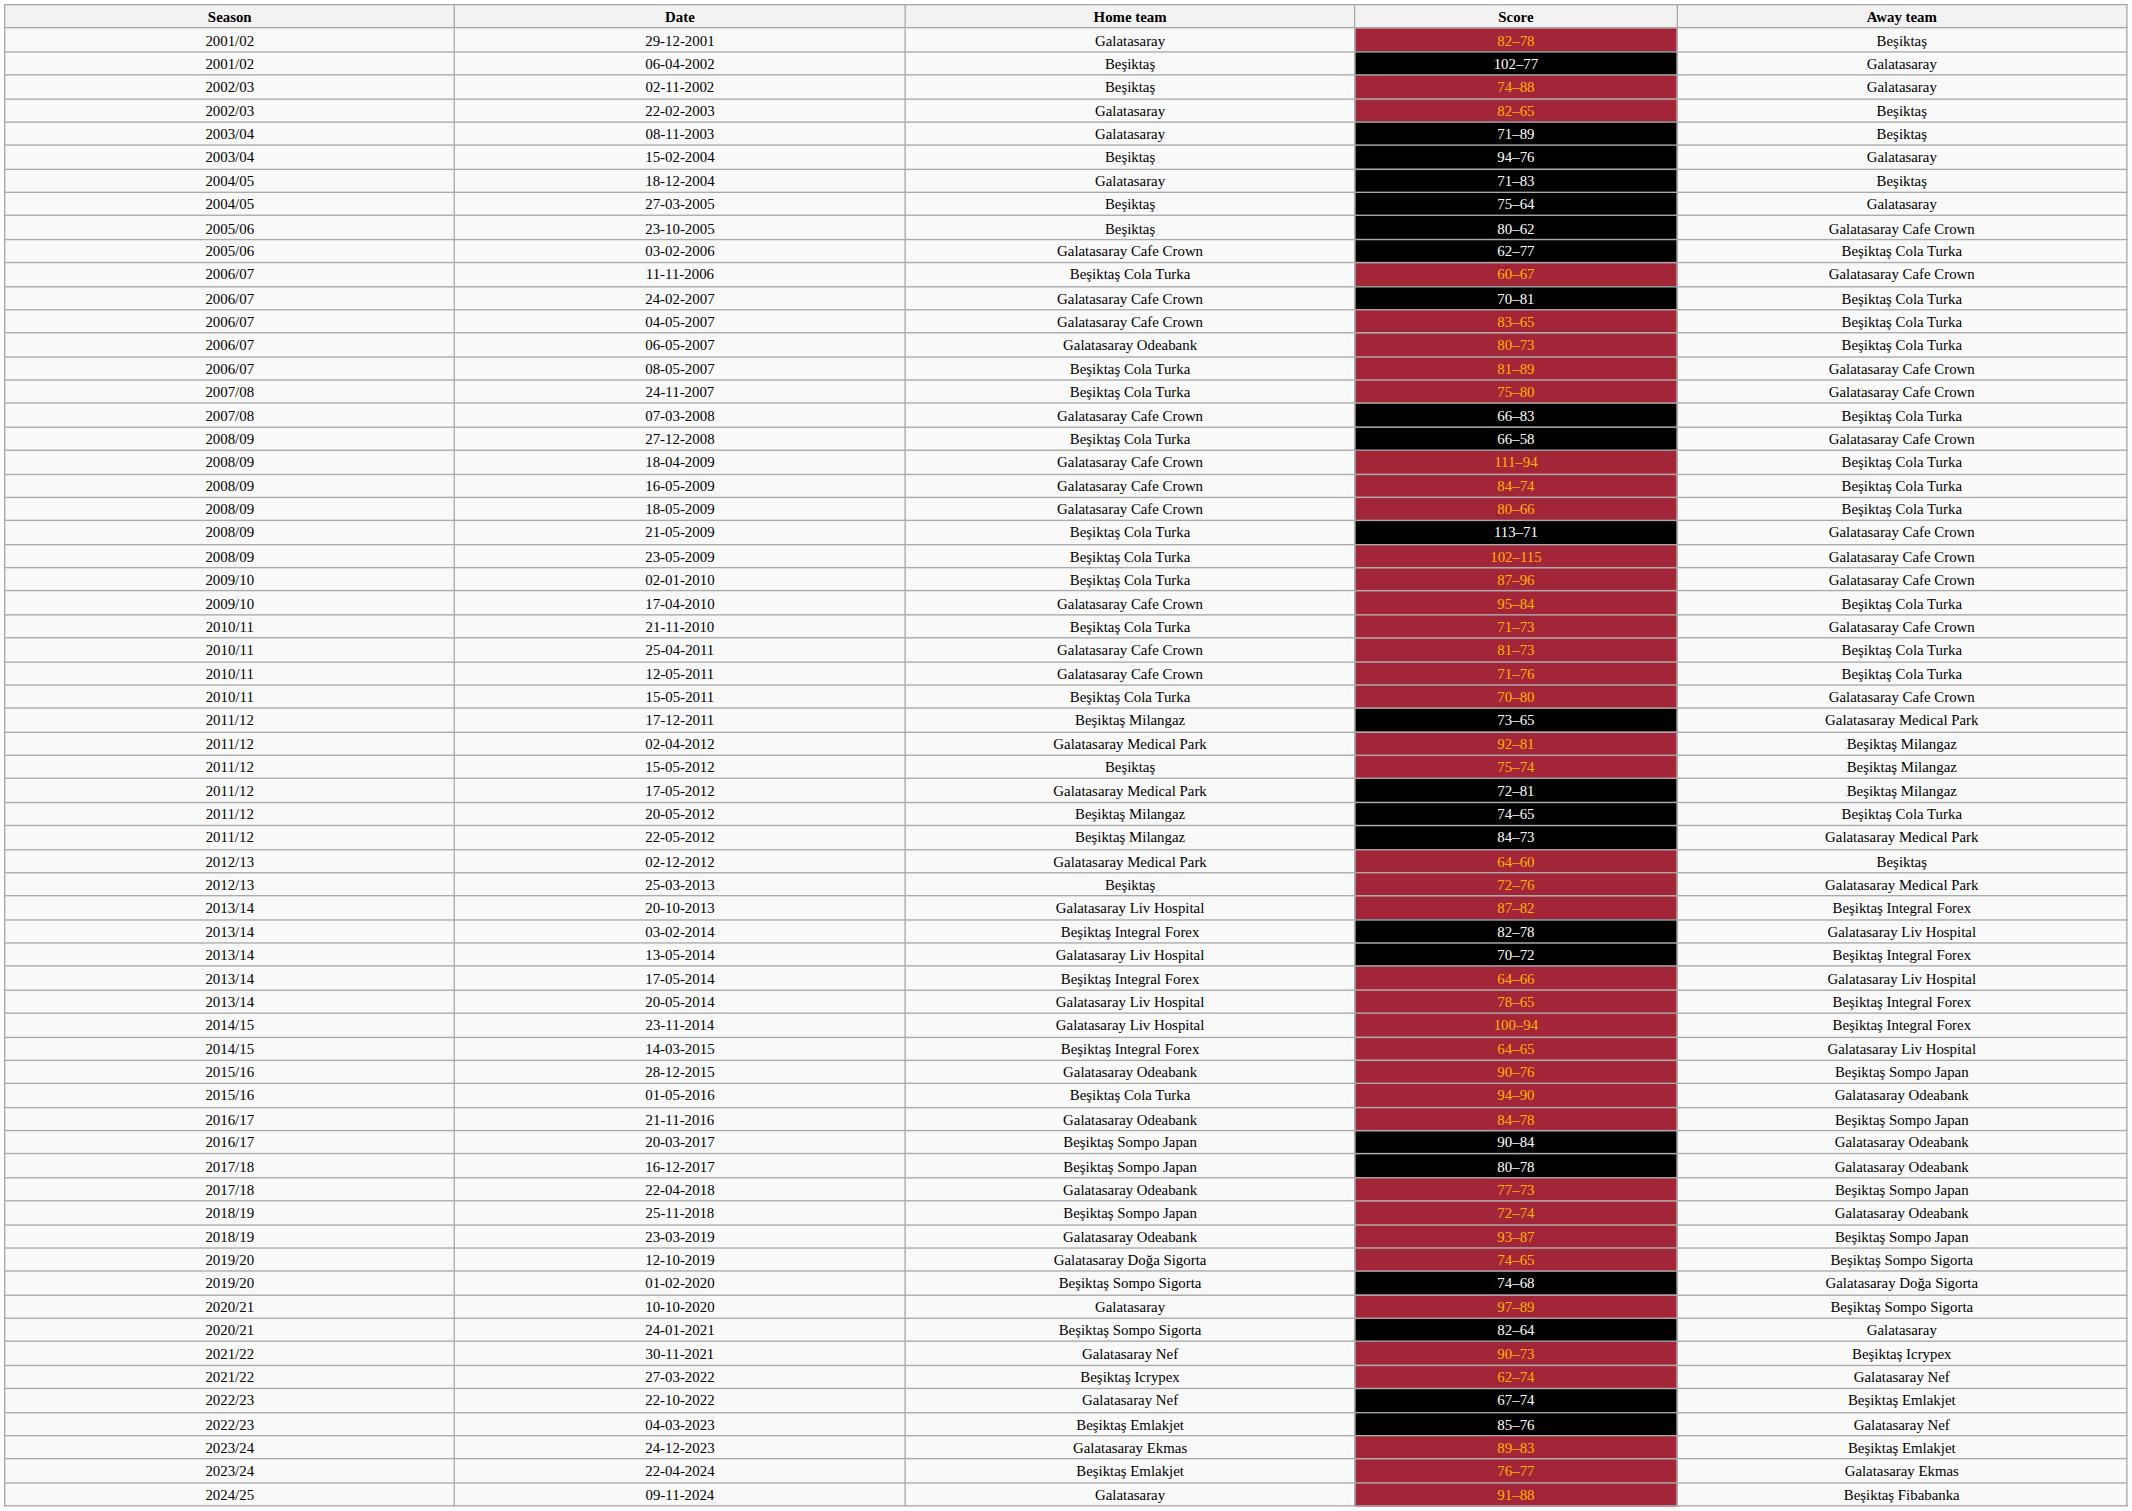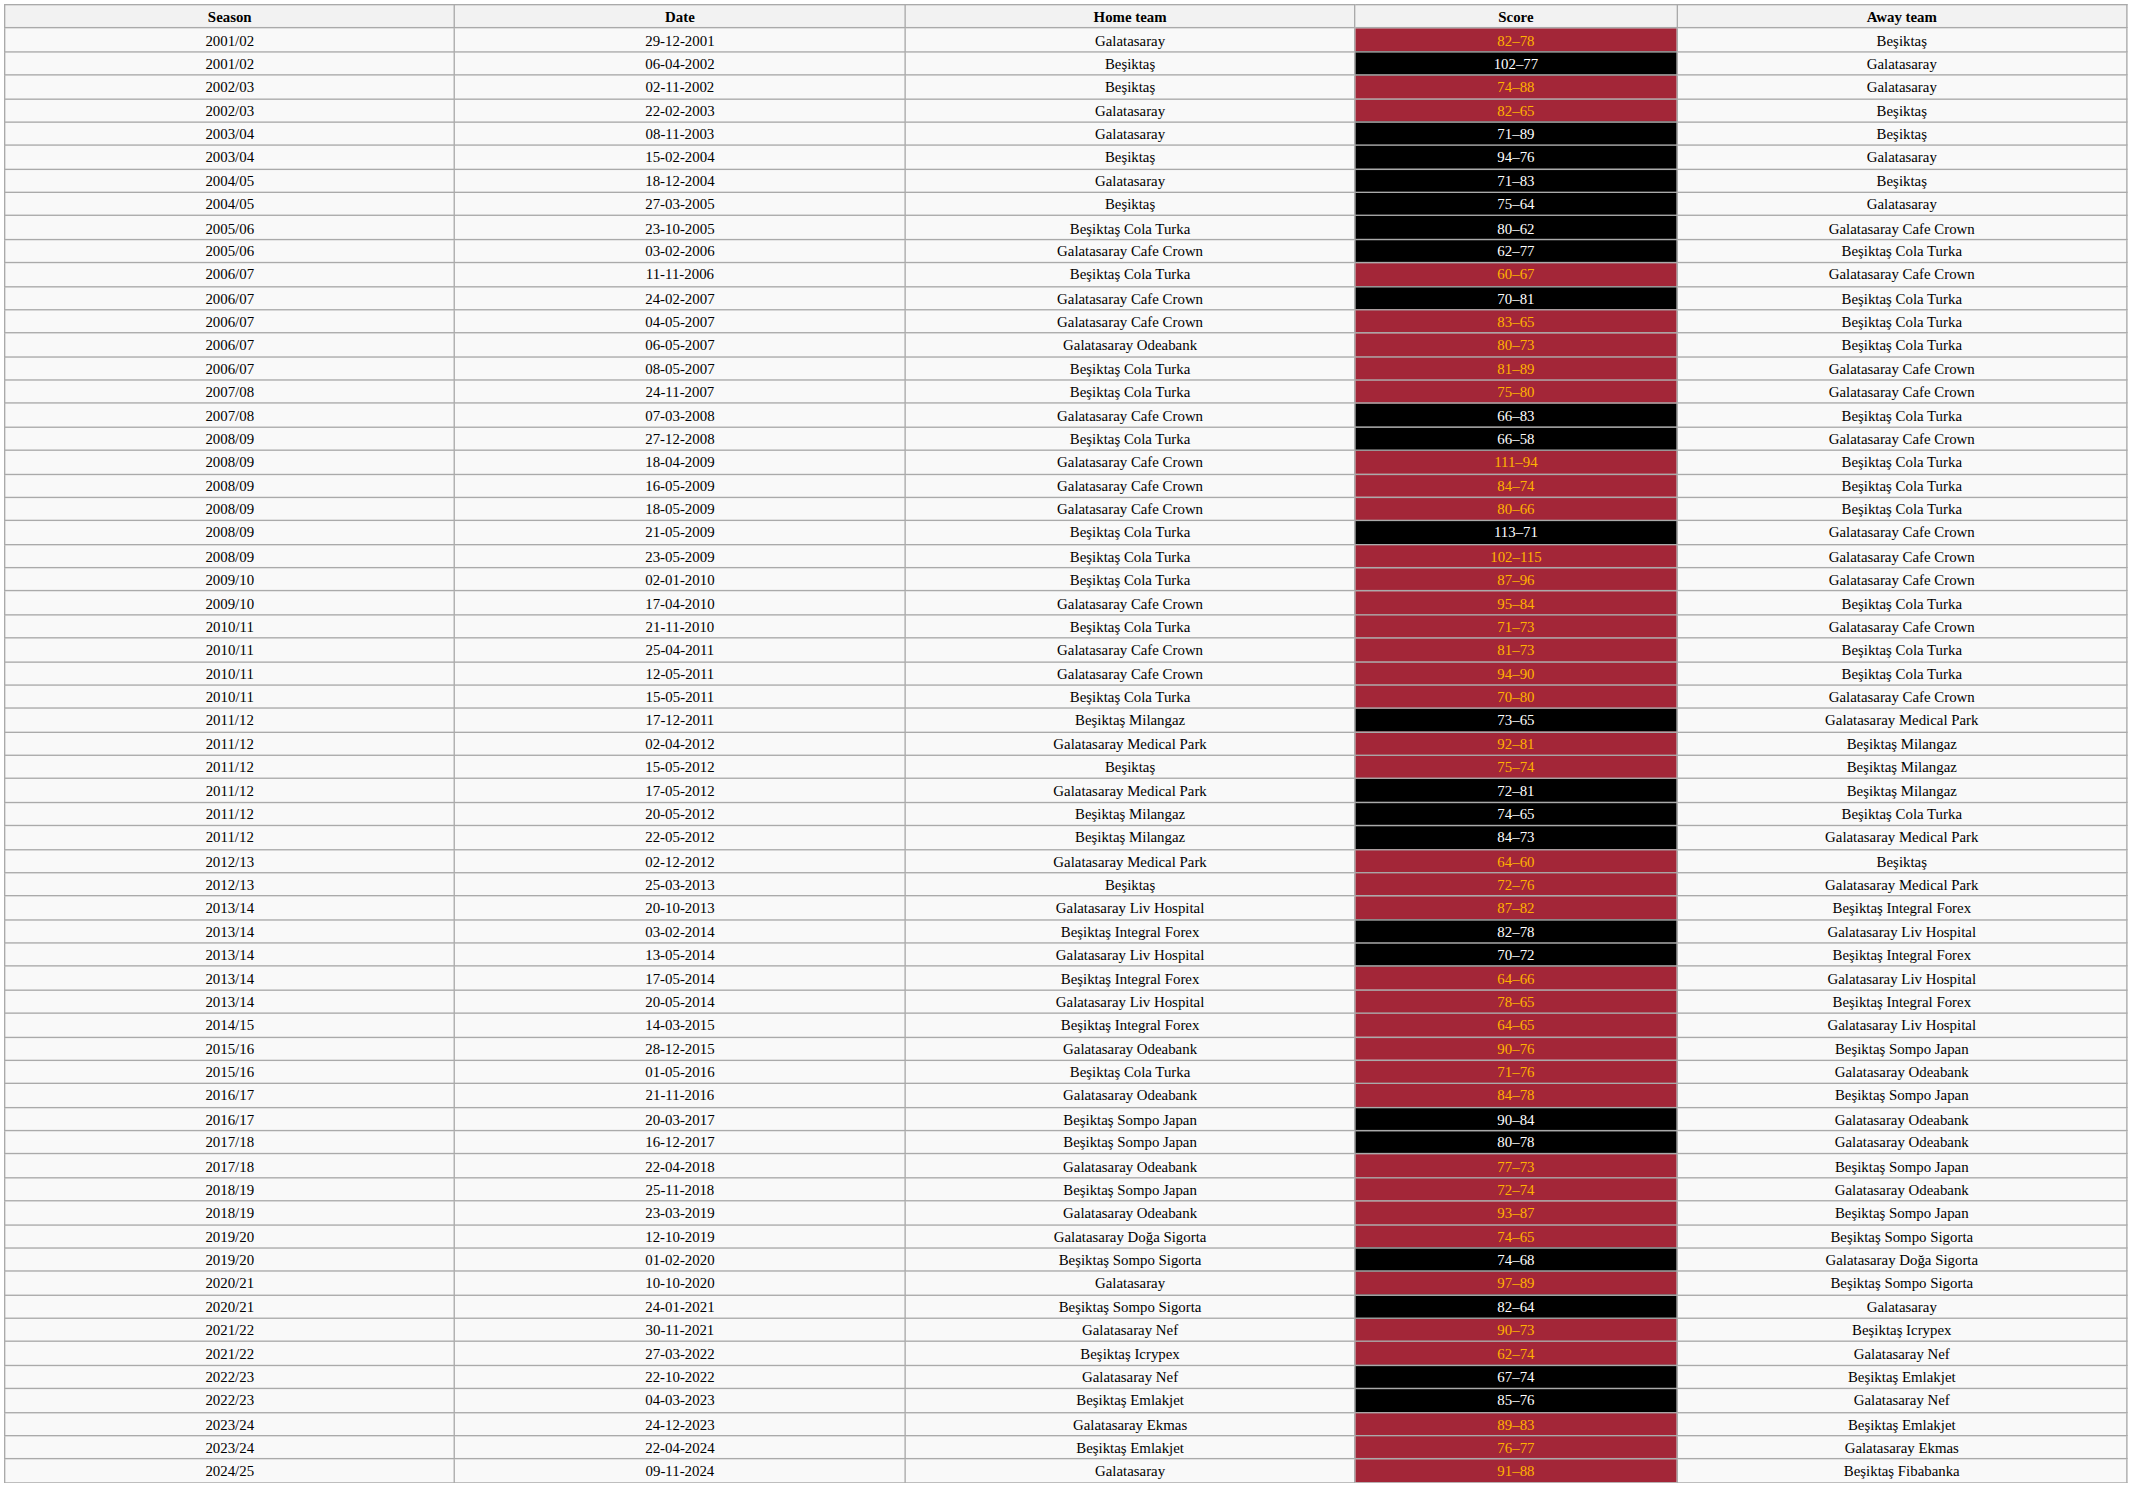23-10-2005 | Home team: Beşiktaş -> Beşiktaş Cola Turka
12-05-2011 | Score: 71–76 -> 94–90
- row: 2014/15 | 23-11-2014 | Galatasaray Liv Hospital | 100–94 | Beşiktaş Integral Forex
01-05-2016 | Score: 94–90 -> 71–76
